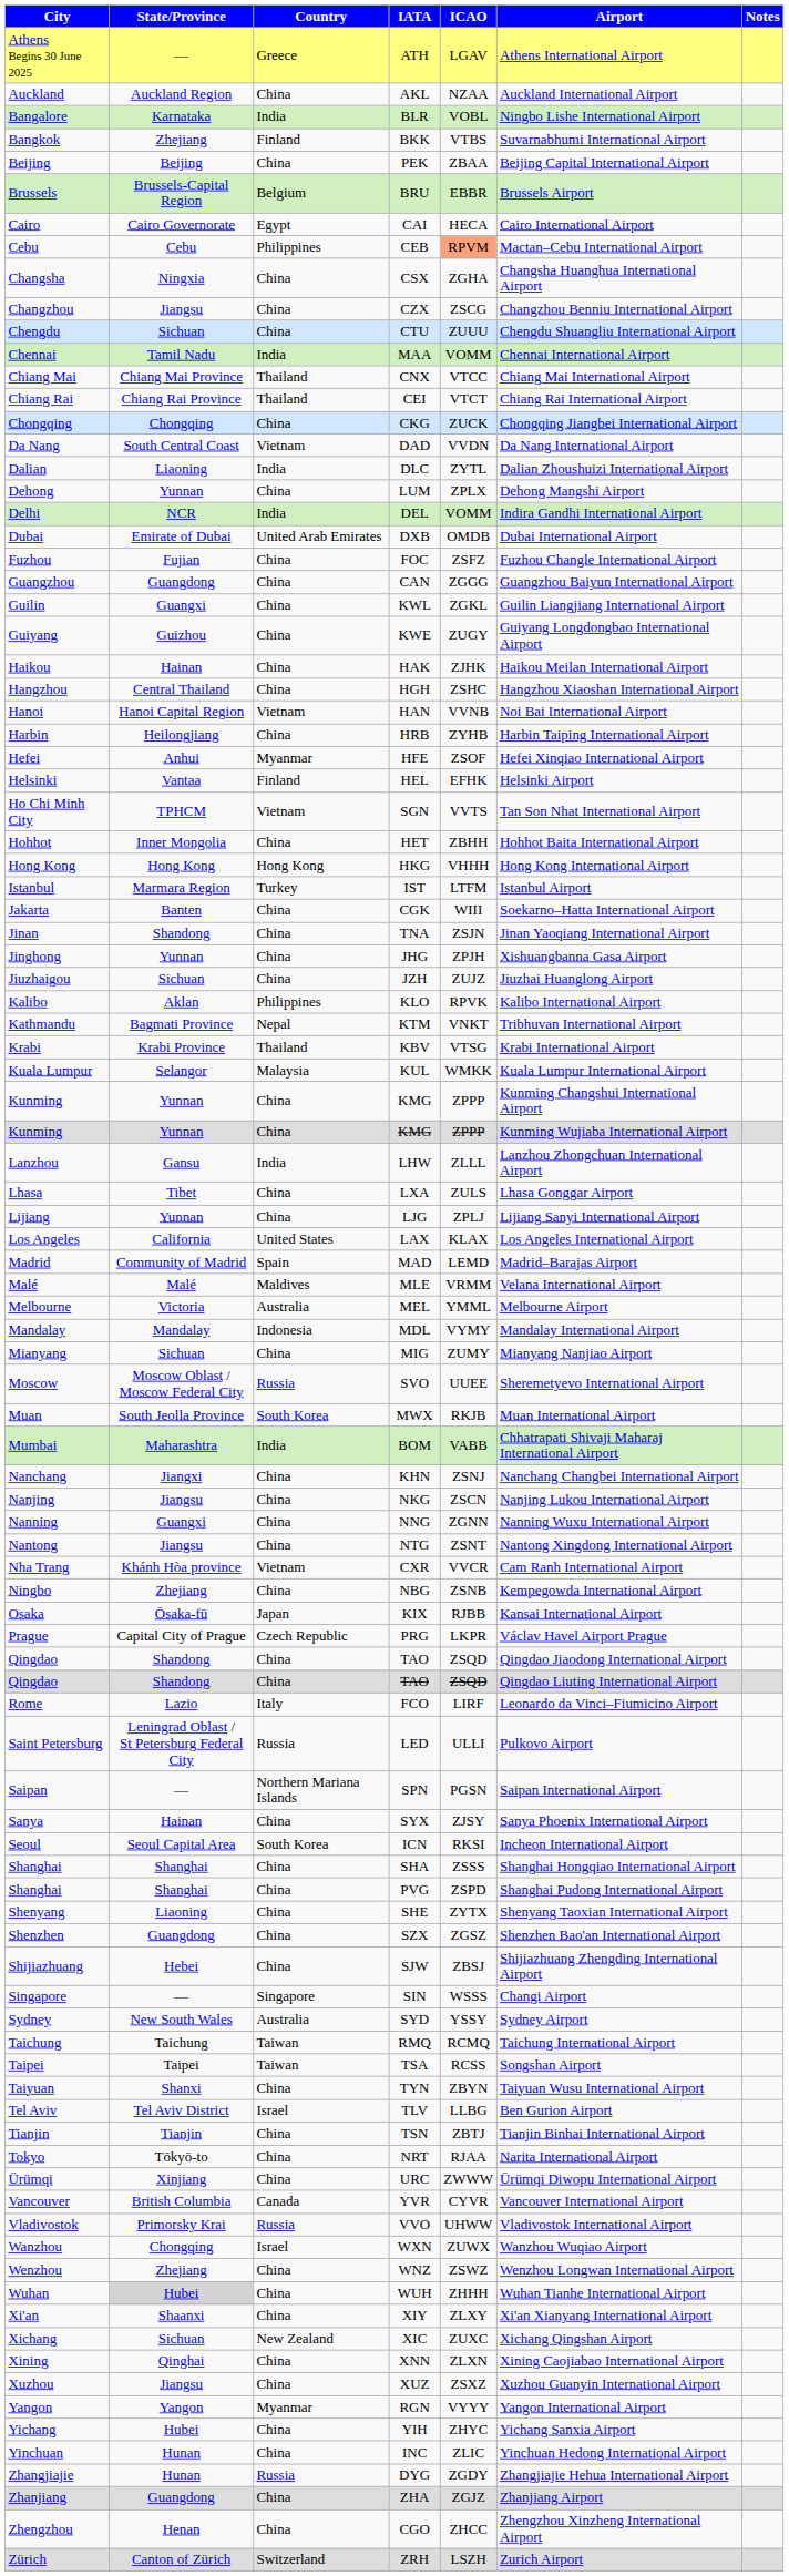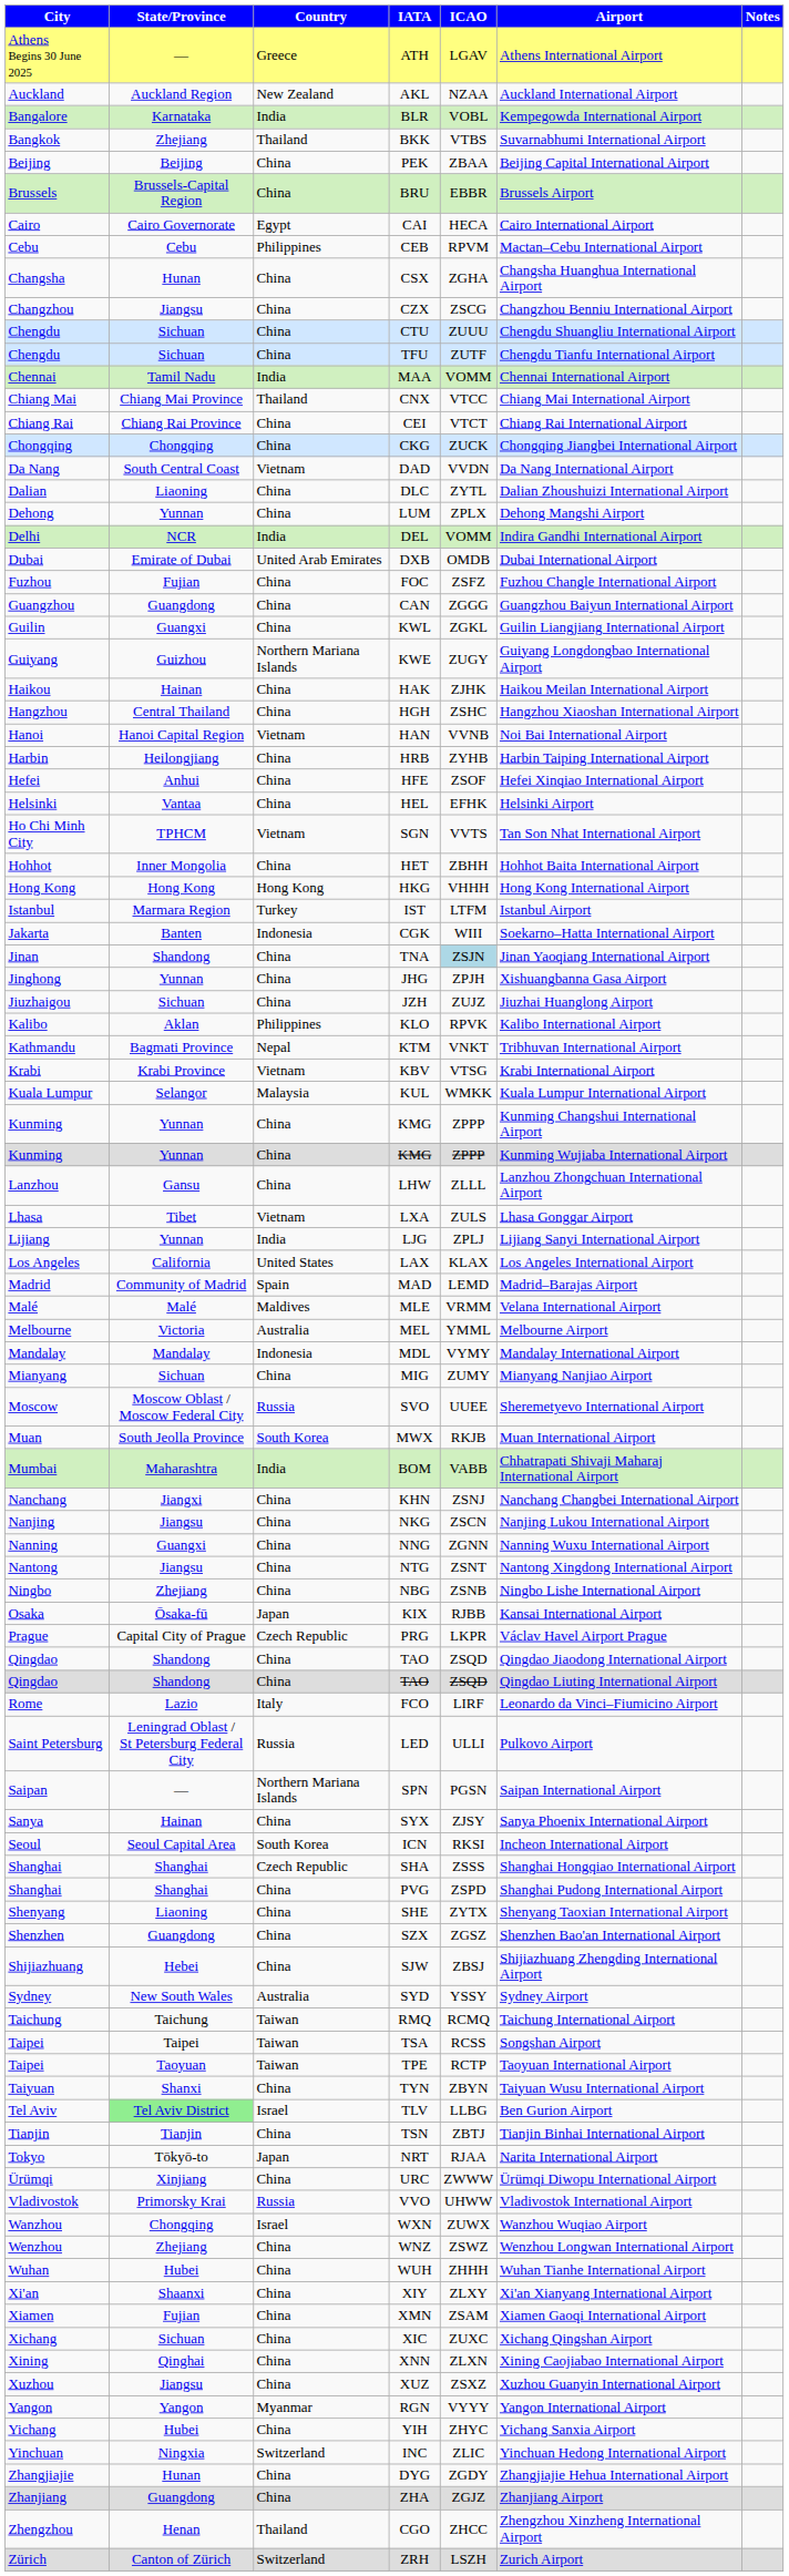AKL | Country: China -> New Zealand
BLR | Airport: Ningbo Lishe International Airport -> Kempegowda International Airport
BKK | Country: Finland -> Thailand
BRU | Country: Belgium -> China
CEB | ICAO: lightsalmon background -> no background
CSX | State/Province: Ningxia -> Hunan
+ row: Chengdu | Sichuan | China | TFU | ZUTF | Chengdu Tianfu International Airport
CEI | Country: Thailand -> China
DLC | Country: India -> China
KWE | Country: China -> Northern Mariana Islands
HFE | Country: Myanmar -> China
HEL | Country: Finland -> China
CGK | Country: China -> Indonesia
TNA | ICAO: no background -> lightblue background
KBV | Country: Thailand -> Vietnam
LHW | Country: India -> China
LXA | Country: China -> Vietnam
LJG | Country: China -> India
- row: Nha Trang | Khánh Hòa province | Vietnam | CXR | VVCR | Cam Ranh International Airport
NBG | Airport: Kempegowda International Airport -> Ningbo Lishe International Airport
SHA | Country: China -> Czech Republic
- row: Singapore | — | Singapore | SIN | WSSS | Changi Airport
+ row: Taipei | Taoyuan | Taiwan | TPE | RCTP | Taoyuan International Airport
TLV | State/Province: no background -> lightgreen background
NRT | Country: China -> Japan
- row: Vancouver | British Columbia | Canada | YVR | CYVR | Vancouver International Airport
WUH | State/Province: lightgrey background -> no background
+ row: Xiamen | Fujian | China | XMN | ZSAM | Xiamen Gaoqi International Airport
XIC | Country: New Zealand -> China
INC | State/Province: Hunan -> Ningxia
INC | Country: China -> Switzerland
DYG | Country: Russia -> China
CGO | Country: China -> Thailand
